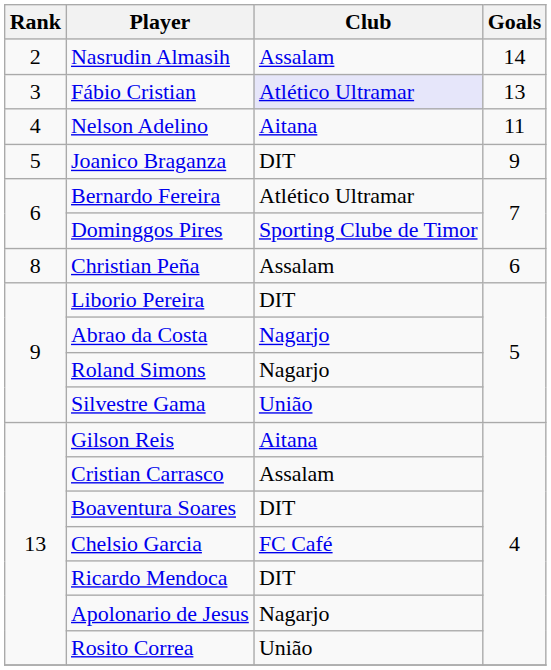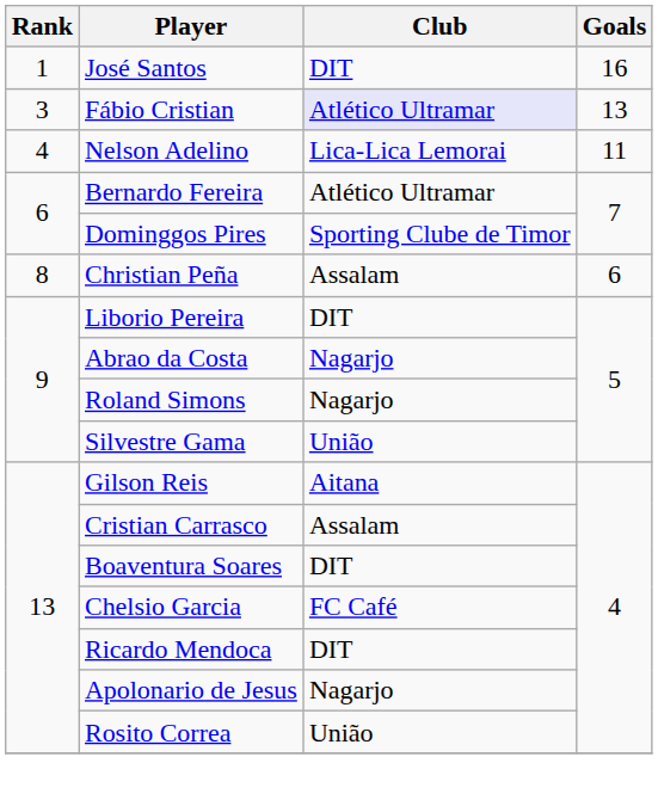+ row: 1 | José Santos | DIT | 16
- row: 2 | Nasrudin Almasih | Assalam | 14
Nelson Adelino | Club: Aitana -> Lica-Lica Lemorai
- row: 5 | Joanico Braganza | DIT | 9
